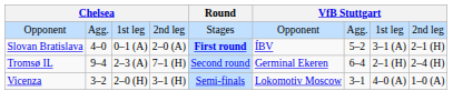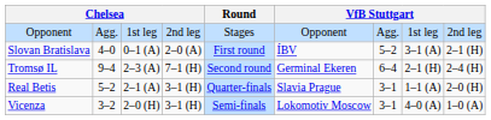Slovan Bratislava | Round: bold -> normal
+ row: Real Betis | 5–2 | 2–1 (A) | 3–1 (H) | Quarter-finals | Slavia Prague | 3–1 | 1–1 (A) | 2–0 (H)
